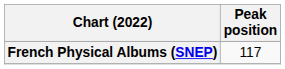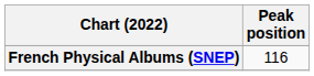French Physical Albums (SNEP) | Peak position: 117 -> 116
